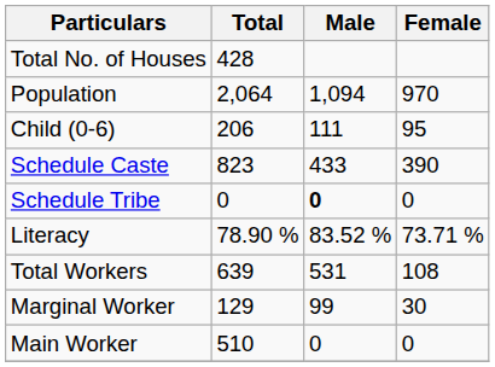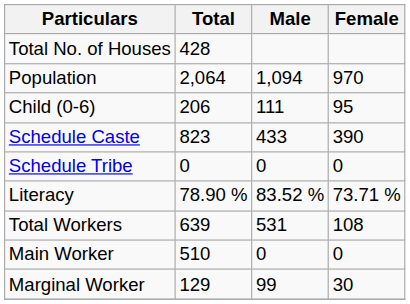Schedule Tribe | Male: bold -> normal
rows swapped: Main Worker <-> Marginal Worker
